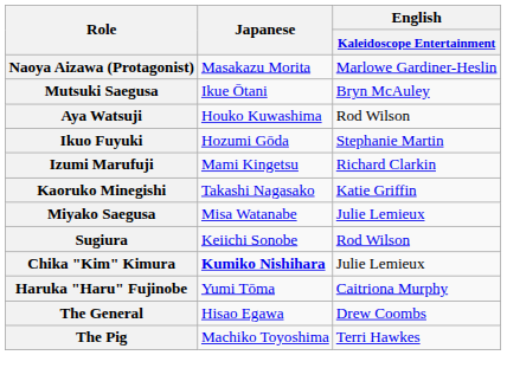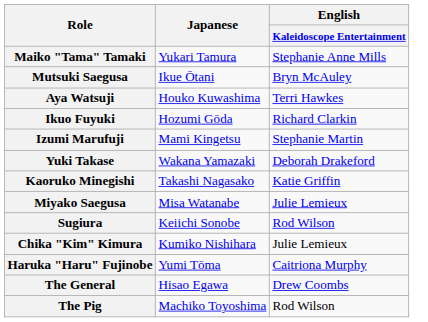- row: Naoya Aizawa (Protagonist) | Masakazu Morita | Marlowe Gardiner-Heslin
+ row: Maiko "Tama" Tamaki | Yukari Tamura | Stephanie Anne Mills
Aya Watsuji | English / Kaleidoscope Entertainment: Rod Wilson -> Terri Hawkes
Ikuo Fuyuki | English / Kaleidoscope Entertainment: Stephanie Martin -> Richard Clarkin
Izumi Marufuji | English / Kaleidoscope Entertainment: Richard Clarkin -> Stephanie Martin
+ row: Yuki Takase | Wakana Yamazaki | Deborah Drakeford
Chika "Kim" Kimura | Japanese: bold -> normal
The Pig | English / Kaleidoscope Entertainment: Terri Hawkes -> Rod Wilson
